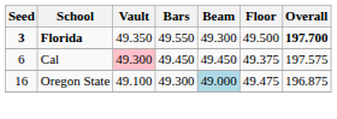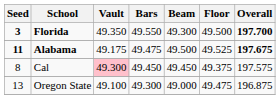+ row: 11 | Alabama | 49.175 | 49.475 | 49.500 | 49.525 | 197.675
Cal | Seed: 6 -> 8
Oregon State | Seed: 16 -> 13
Oregon State | Beam: lightblue background -> no background
